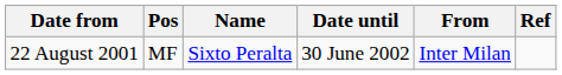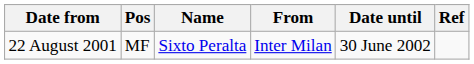columns swapped: From <-> Date until
